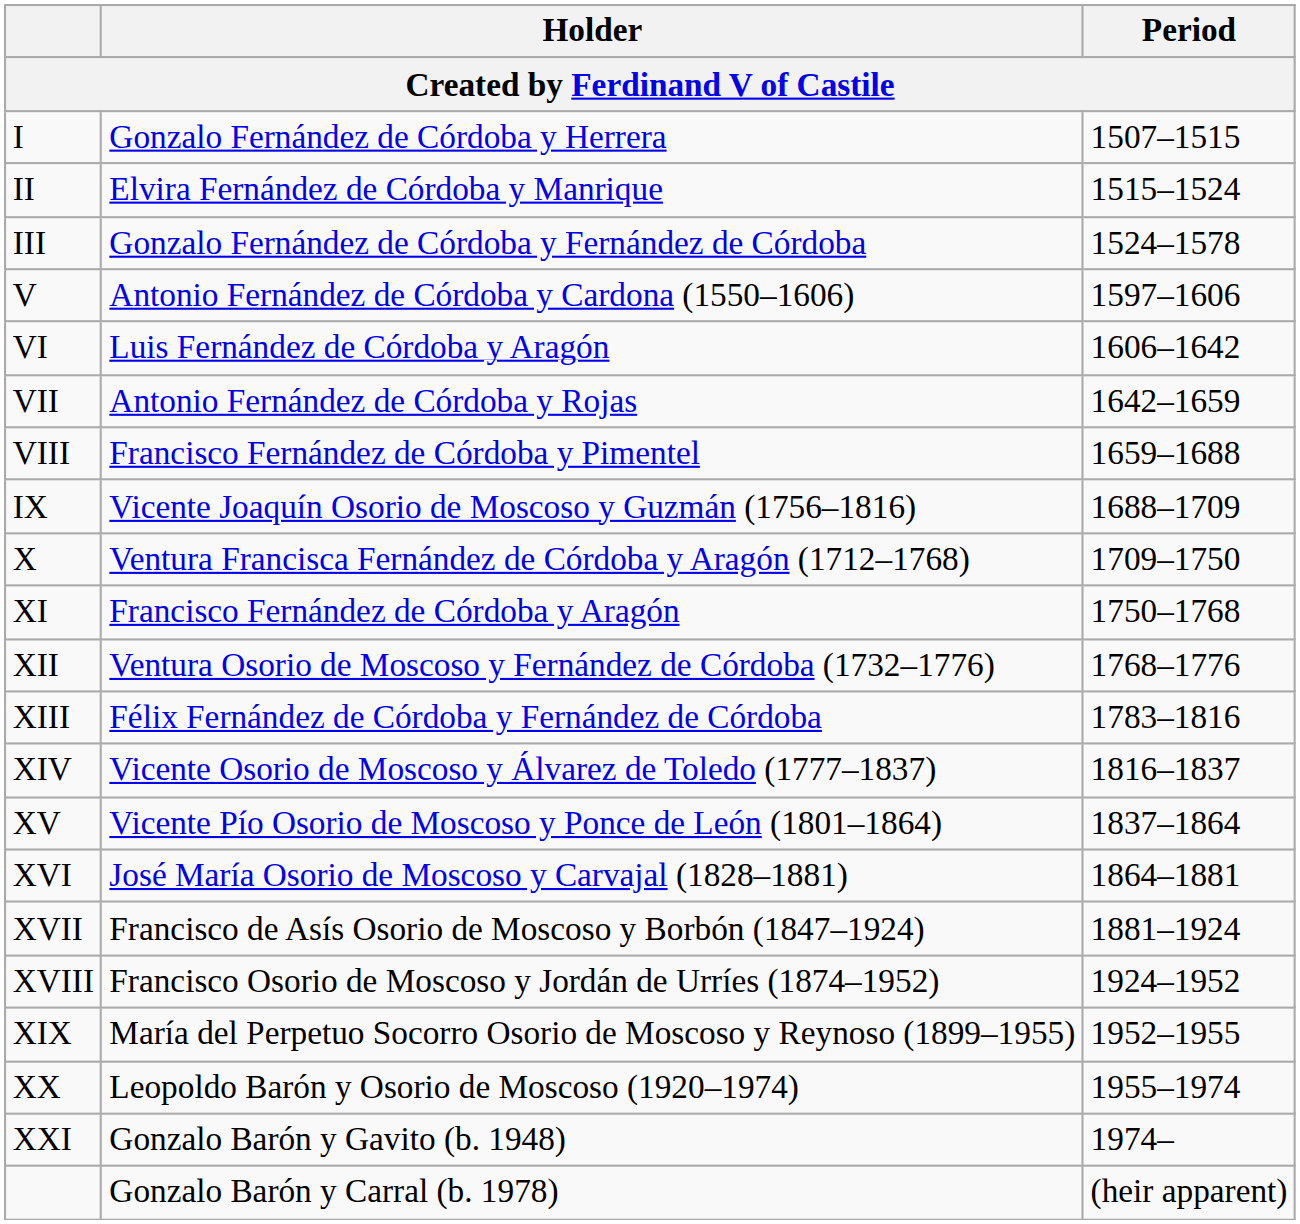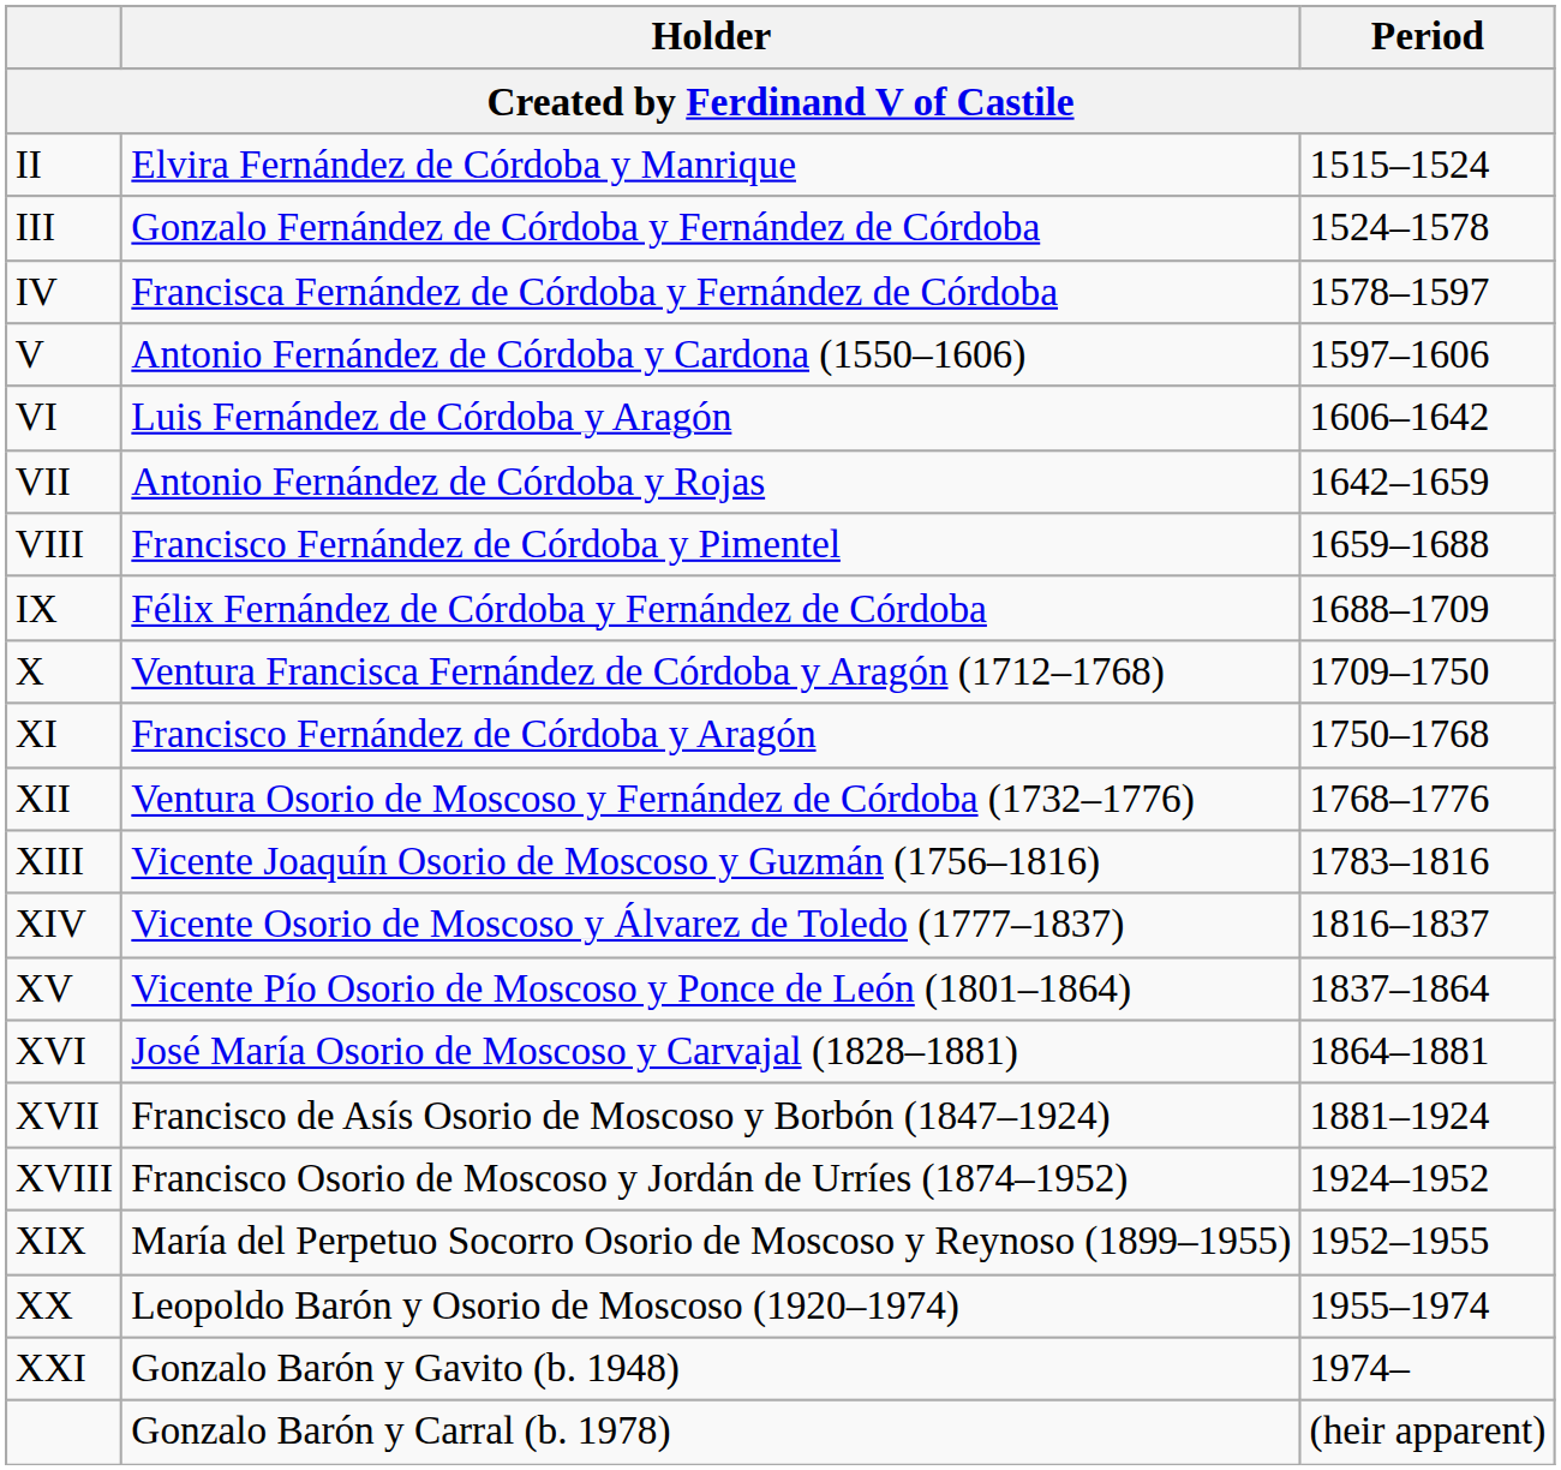- row: I | Gonzalo Fernández de Córdoba y Herrera | 1507–1515
+ row: IV | Francisca Fernández de Córdoba y Fernández de Córdoba | 1578–1597
IX | Holder: Vicente Joaquín Osorio de Moscoso y Guzmán (1756–1816) -> Félix Fernández de Córdoba y Fernández de Córdoba
XIII | Holder: Félix Fernández de Córdoba y Fernández de Córdoba -> Vicente Joaquín Osorio de Moscoso y Guzmán (1756–1816)
